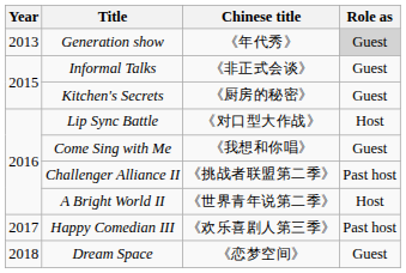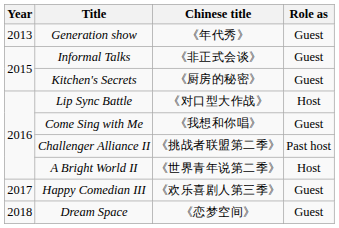Generation show | Role as: lightgrey background -> no background
Happy Comedian III | Role as: Past host -> Guest
